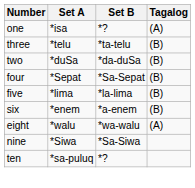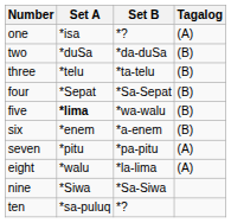rows swapped: two <-> three
five | Set A: normal -> bold
five | Set B: *la-lima -> *wa-walu
+ row: seven | *pitu | *pa-pitu | (A)
eight | Set B: *wa-walu -> *la-lima
